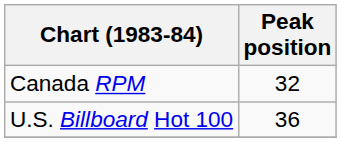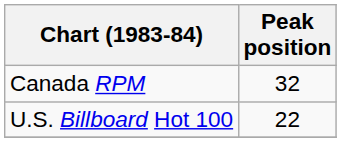U.S. Billboard Hot 100 | Peak position: 36 -> 22
